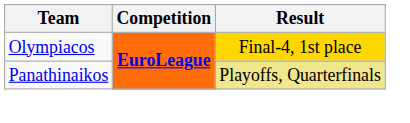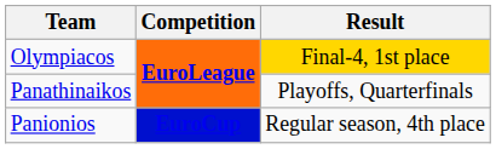Panathinaikos | Result: khaki background -> no background
+ row: Panionios | EuroCup | Regular season, 4th place
